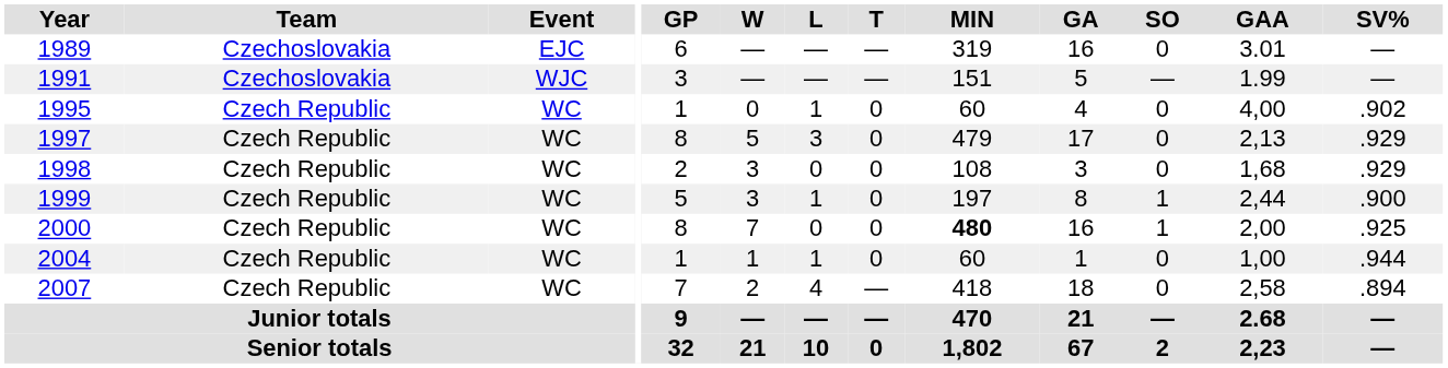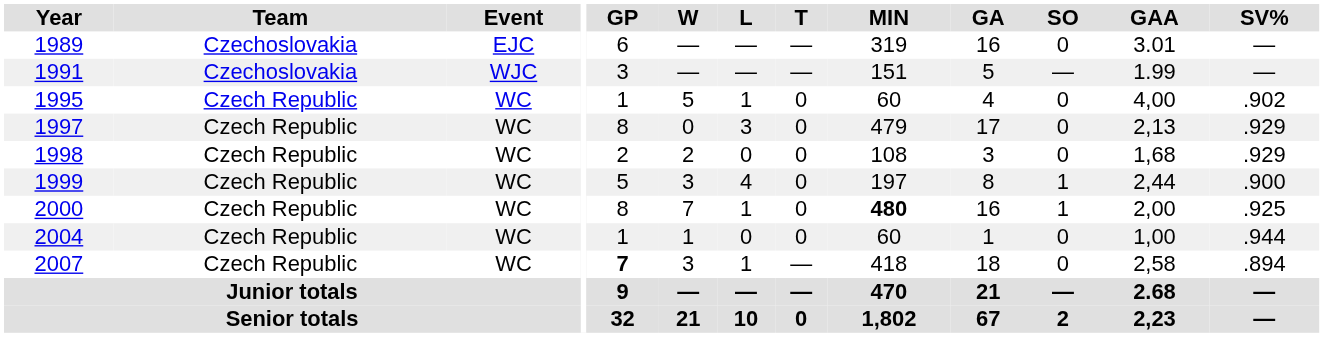1995 | W: 0 -> 5
1997 | W: 5 -> 0
1998 | W: 3 -> 2
1999 | L: 1 -> 4
2000 | L: 0 -> 1
2004 | L: 1 -> 0
2007 | GP: normal -> bold
2007 | W: 2 -> 3
2007 | L: 4 -> 1
